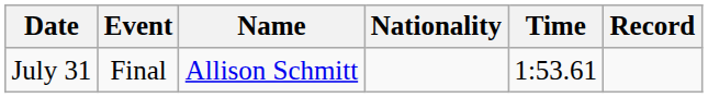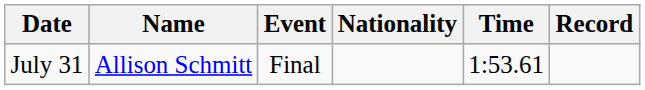columns swapped: Event <-> Name
